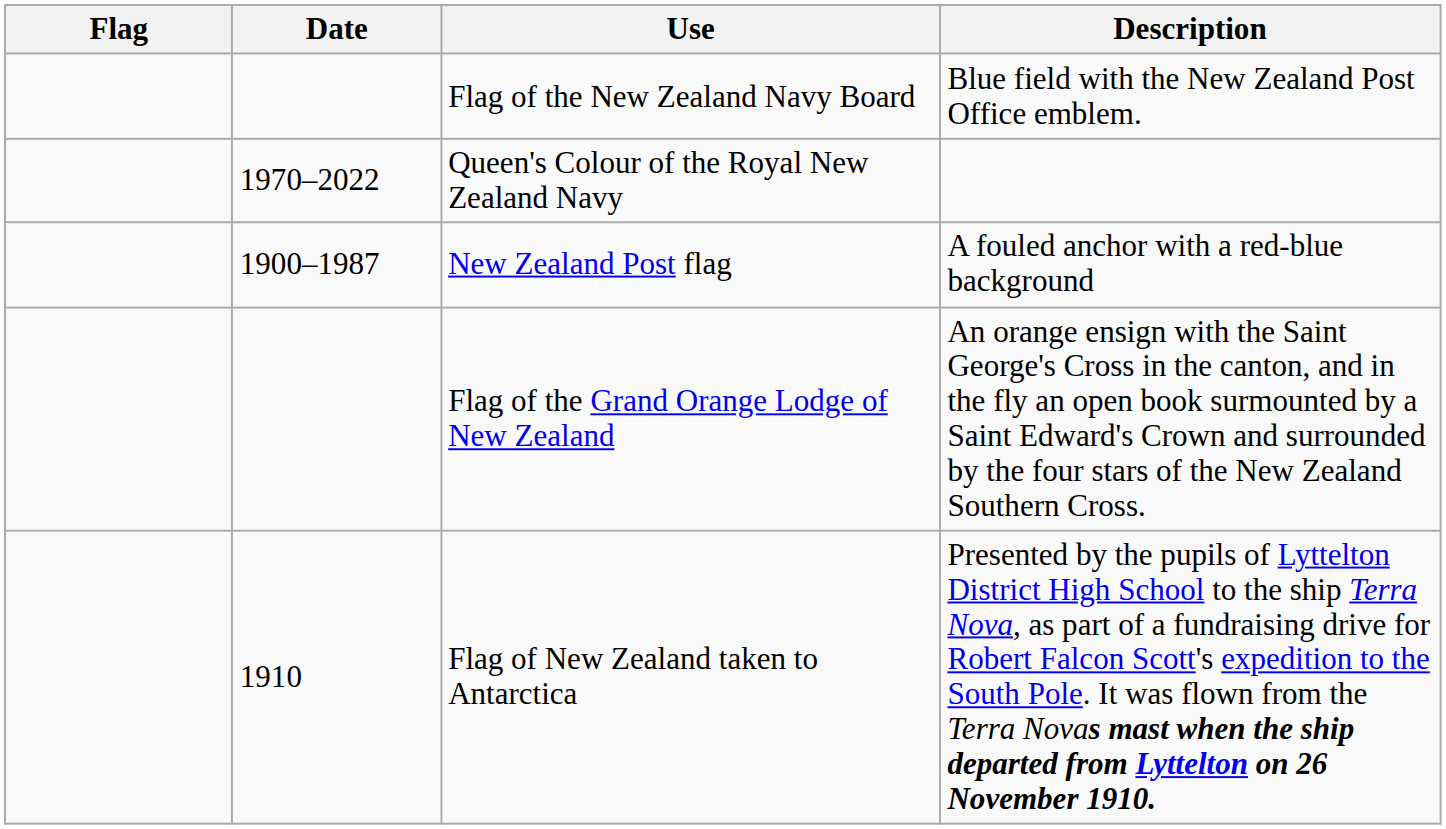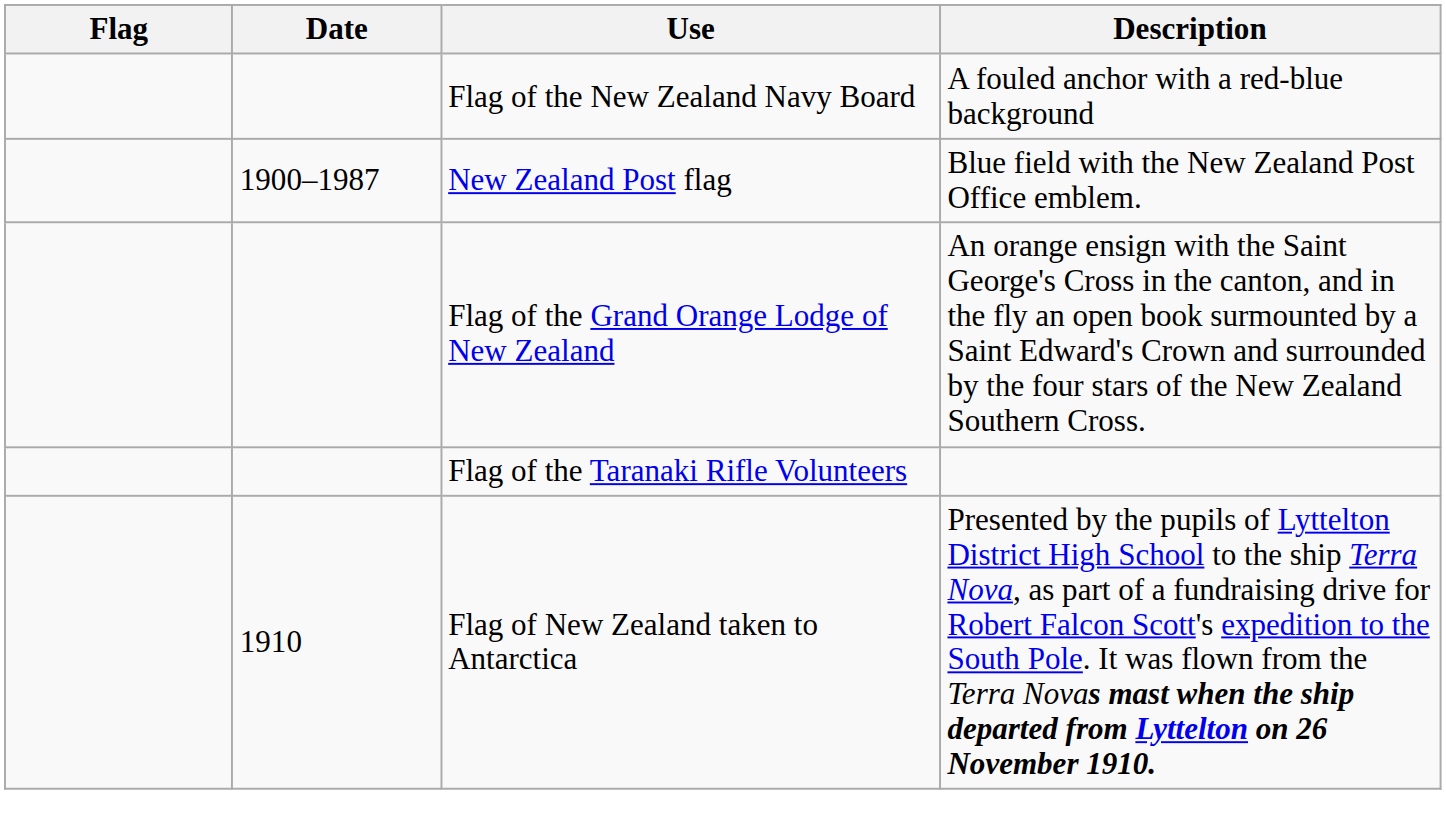Flag of the New Zealand Navy Board | Description: Blue field with the New Zealand Post Office emblem. -> A fouled anchor with a red-blue background
- row: 1970–2022 | Queen's Colour of the Royal New Zealand Navy
New Zealand Post flag | Description: A fouled anchor with a red-blue background -> Blue field with the New Zealand Post Office emblem.
+ row: Flag of the Taranaki Rifle Volunteers
